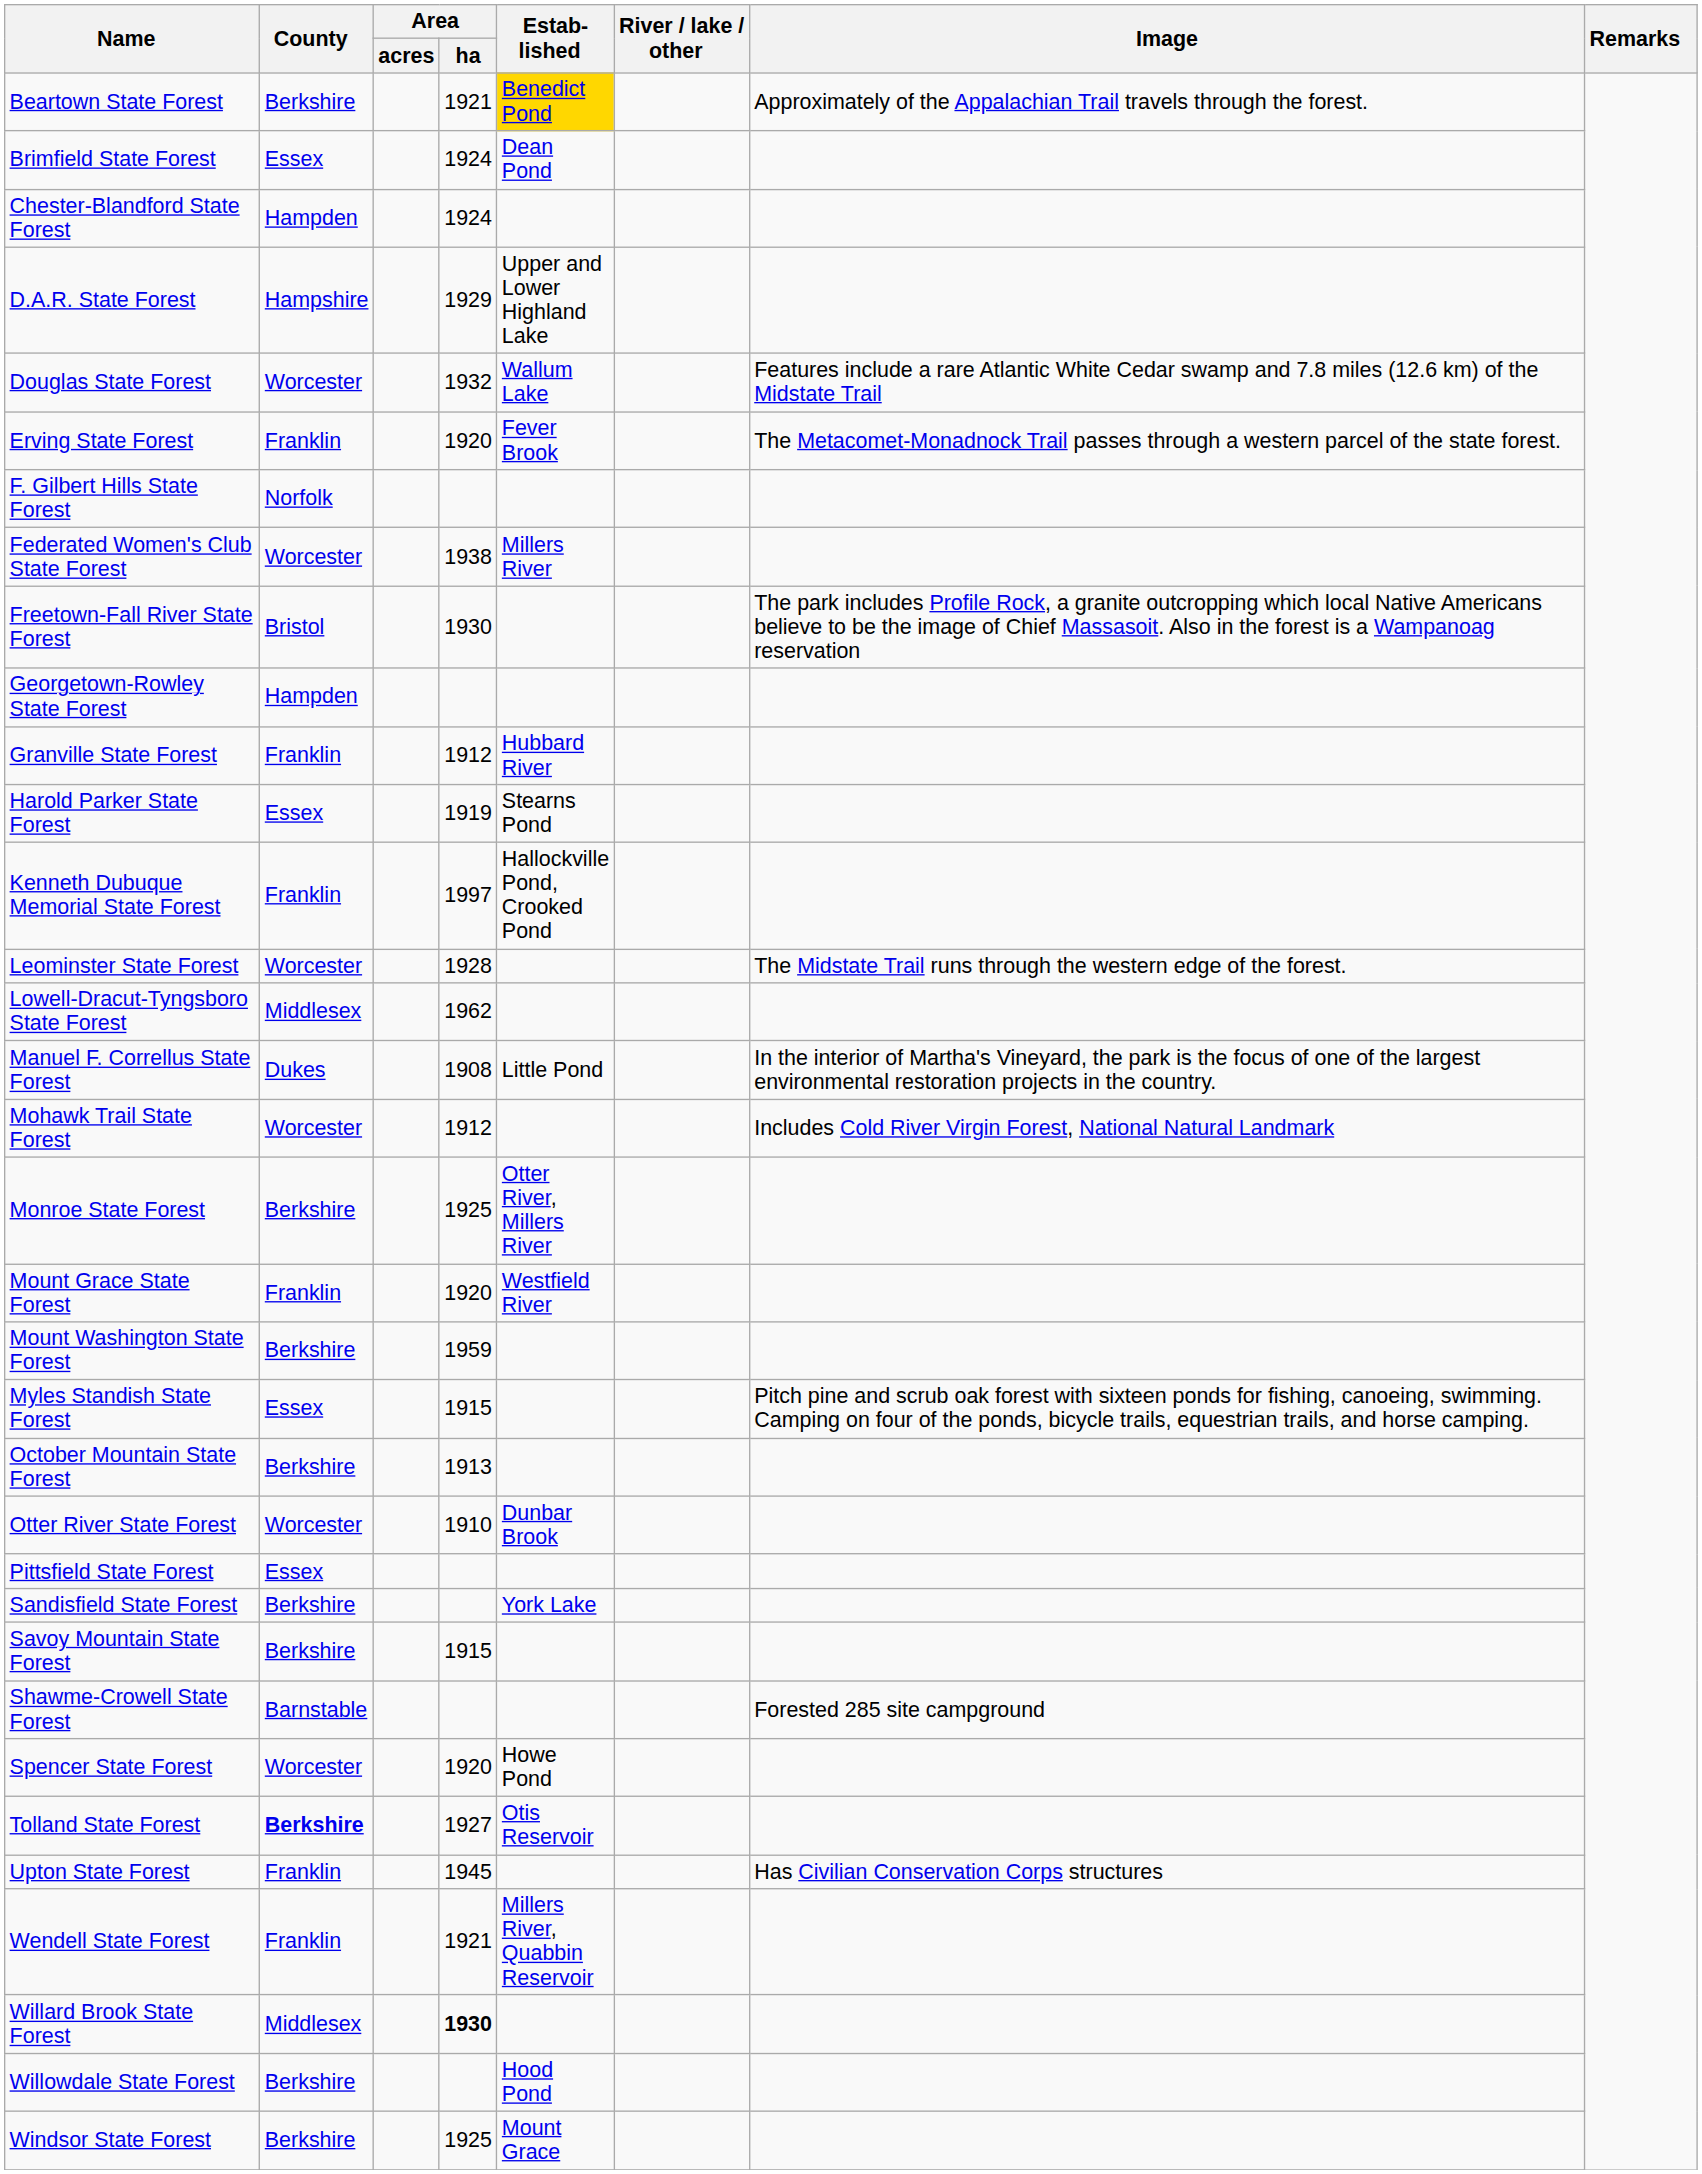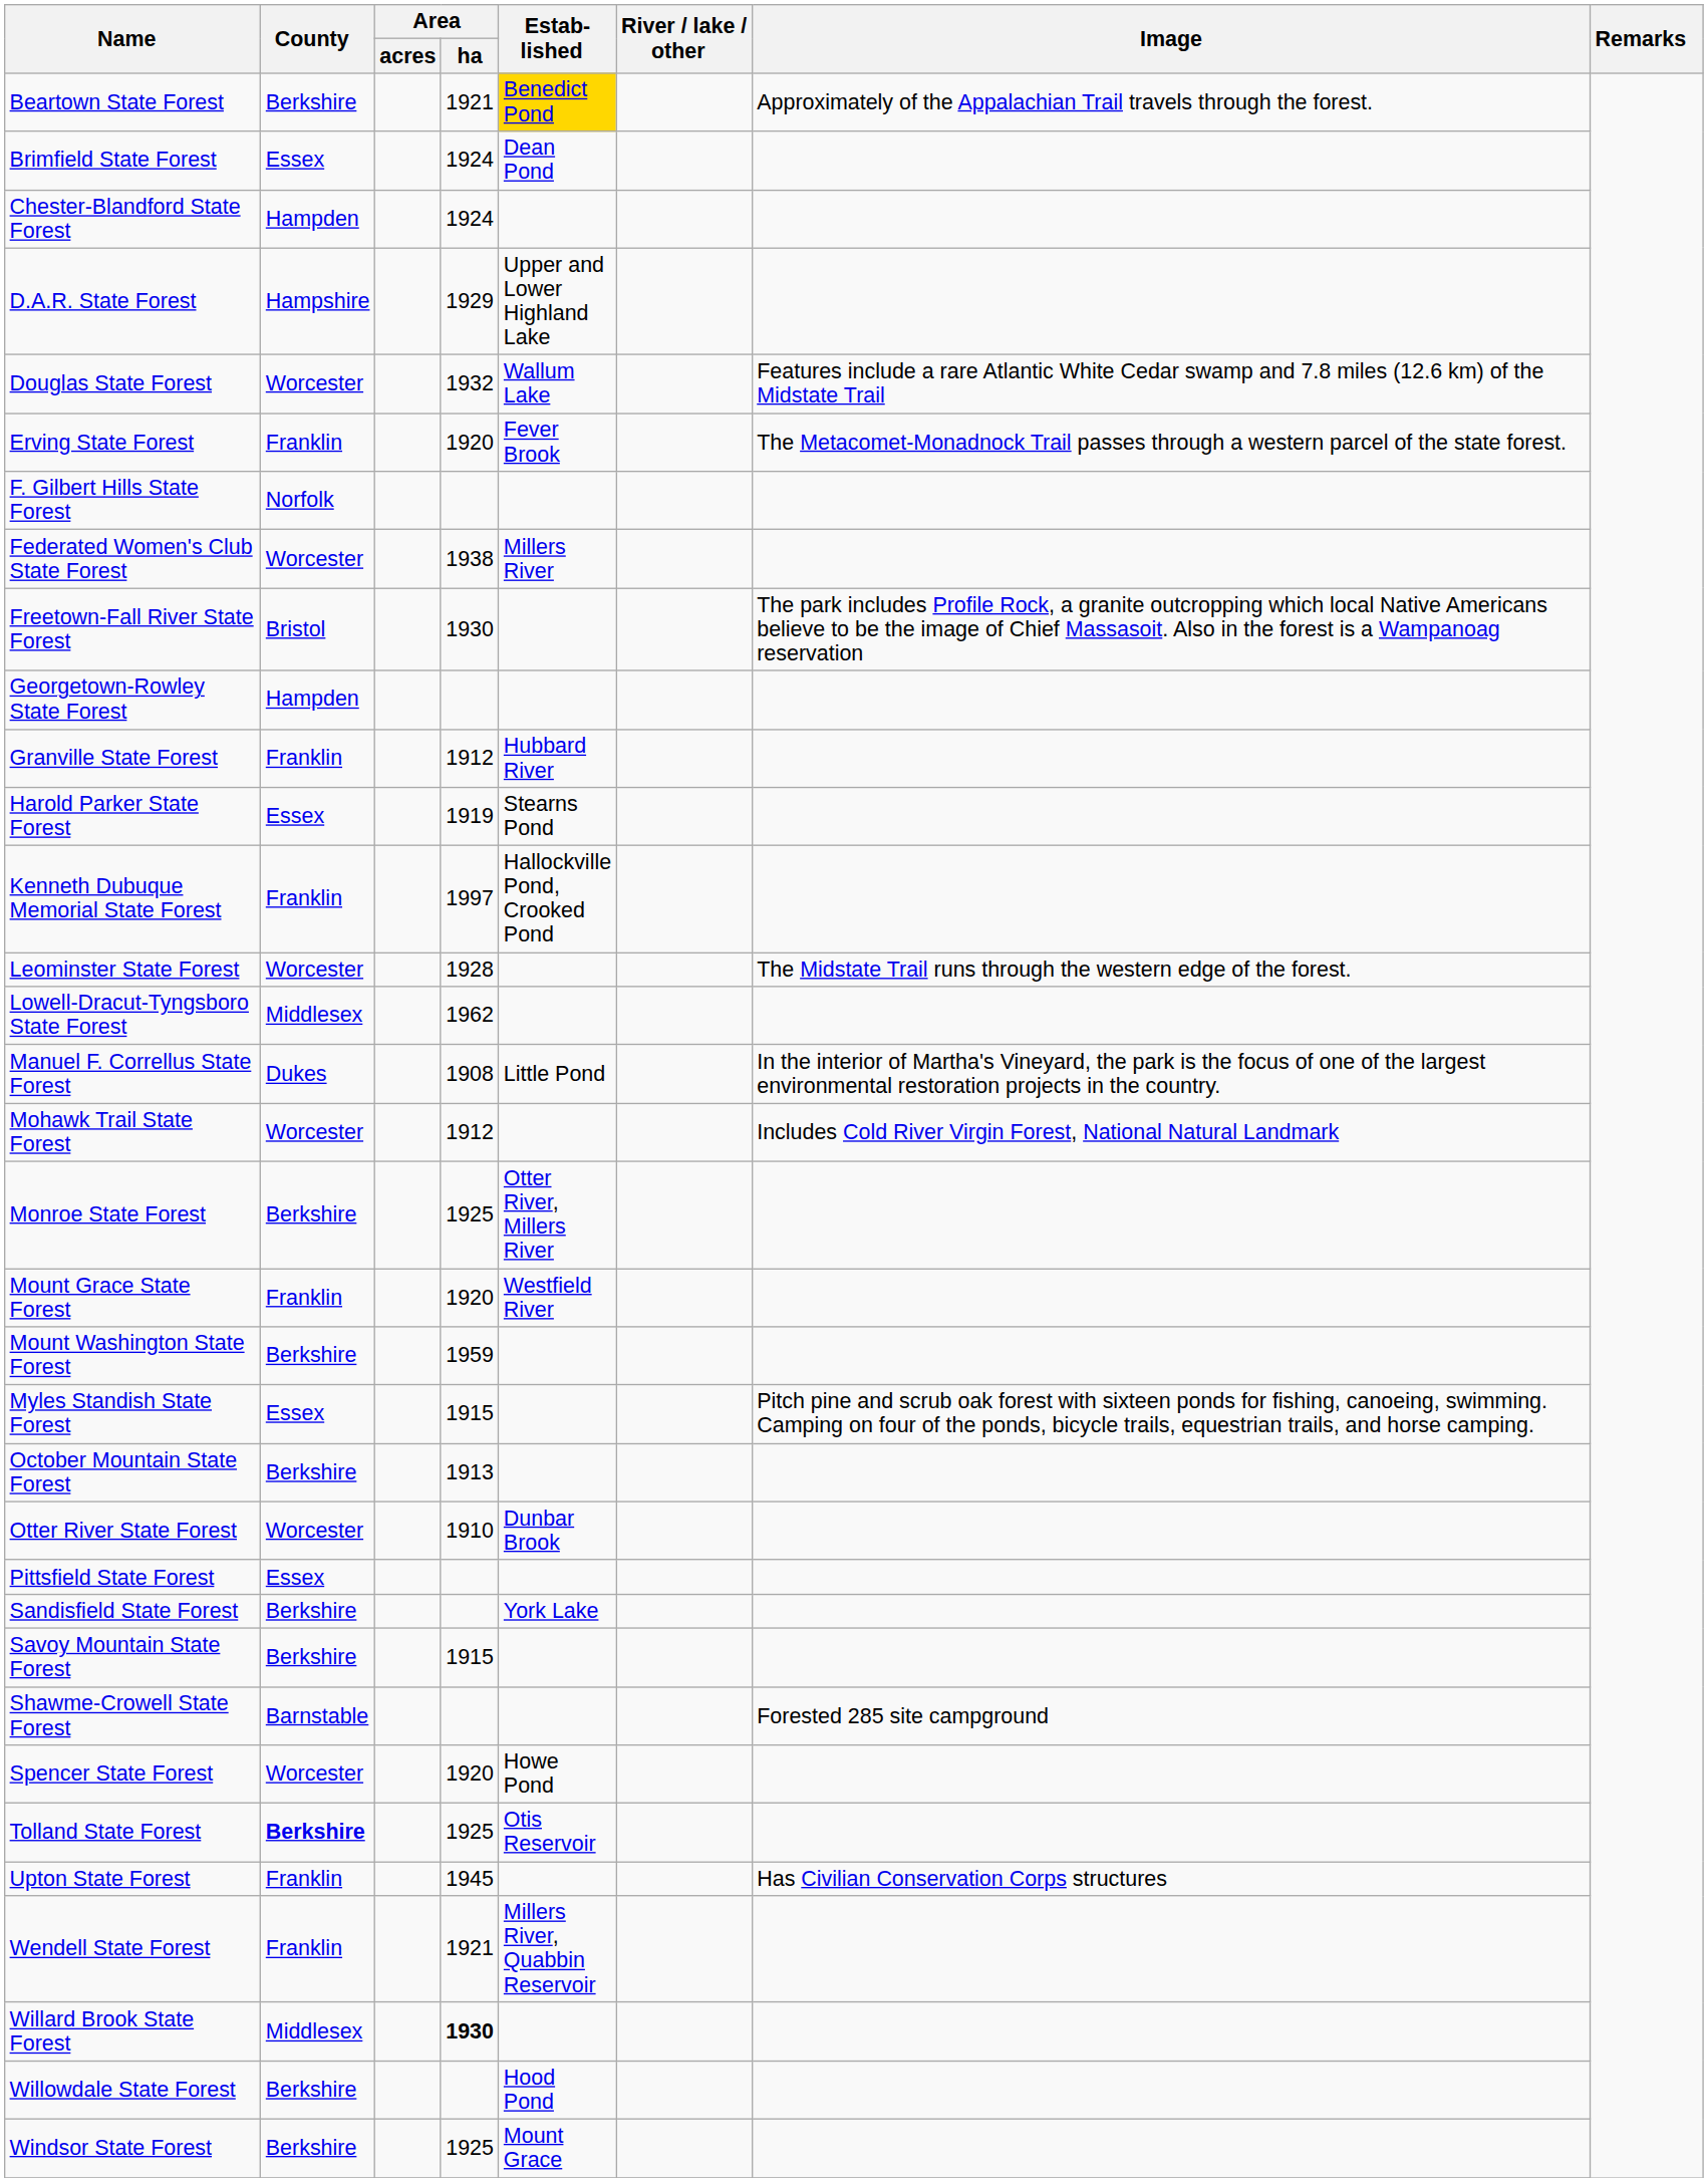Tolland State Forest | Area / ha: 1927 -> 1925
